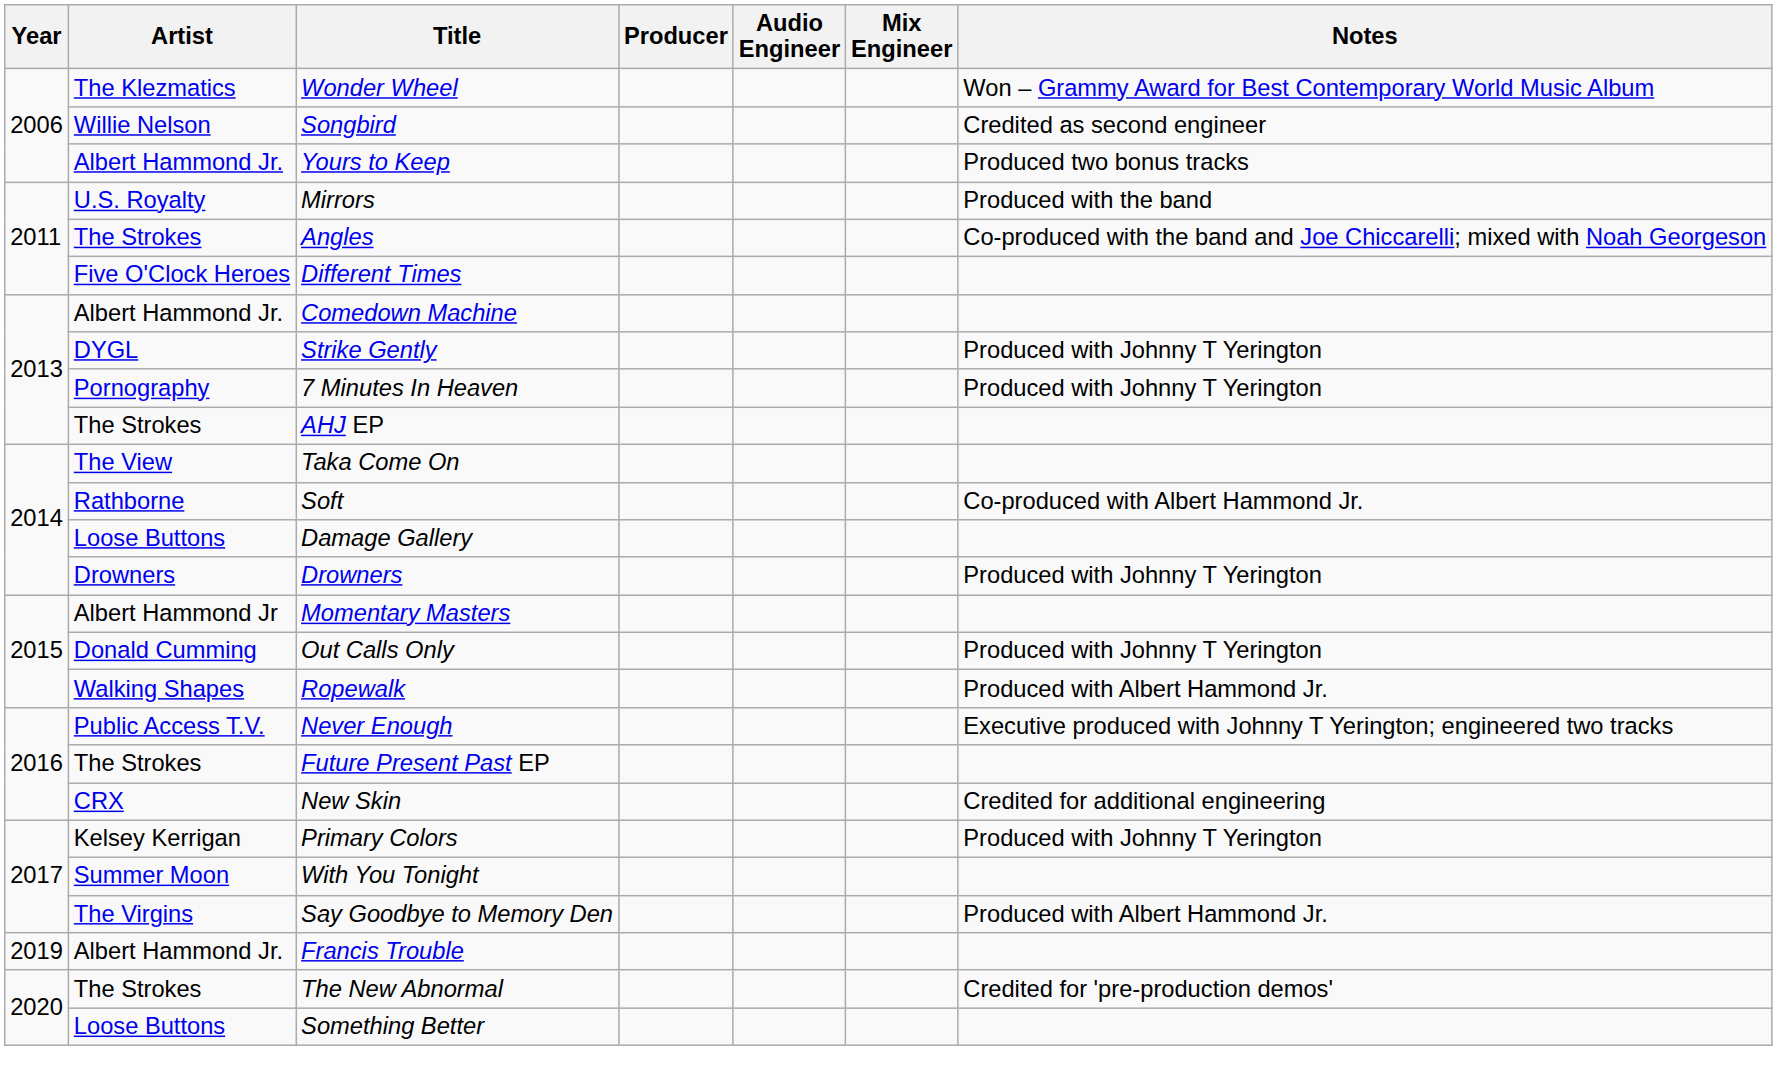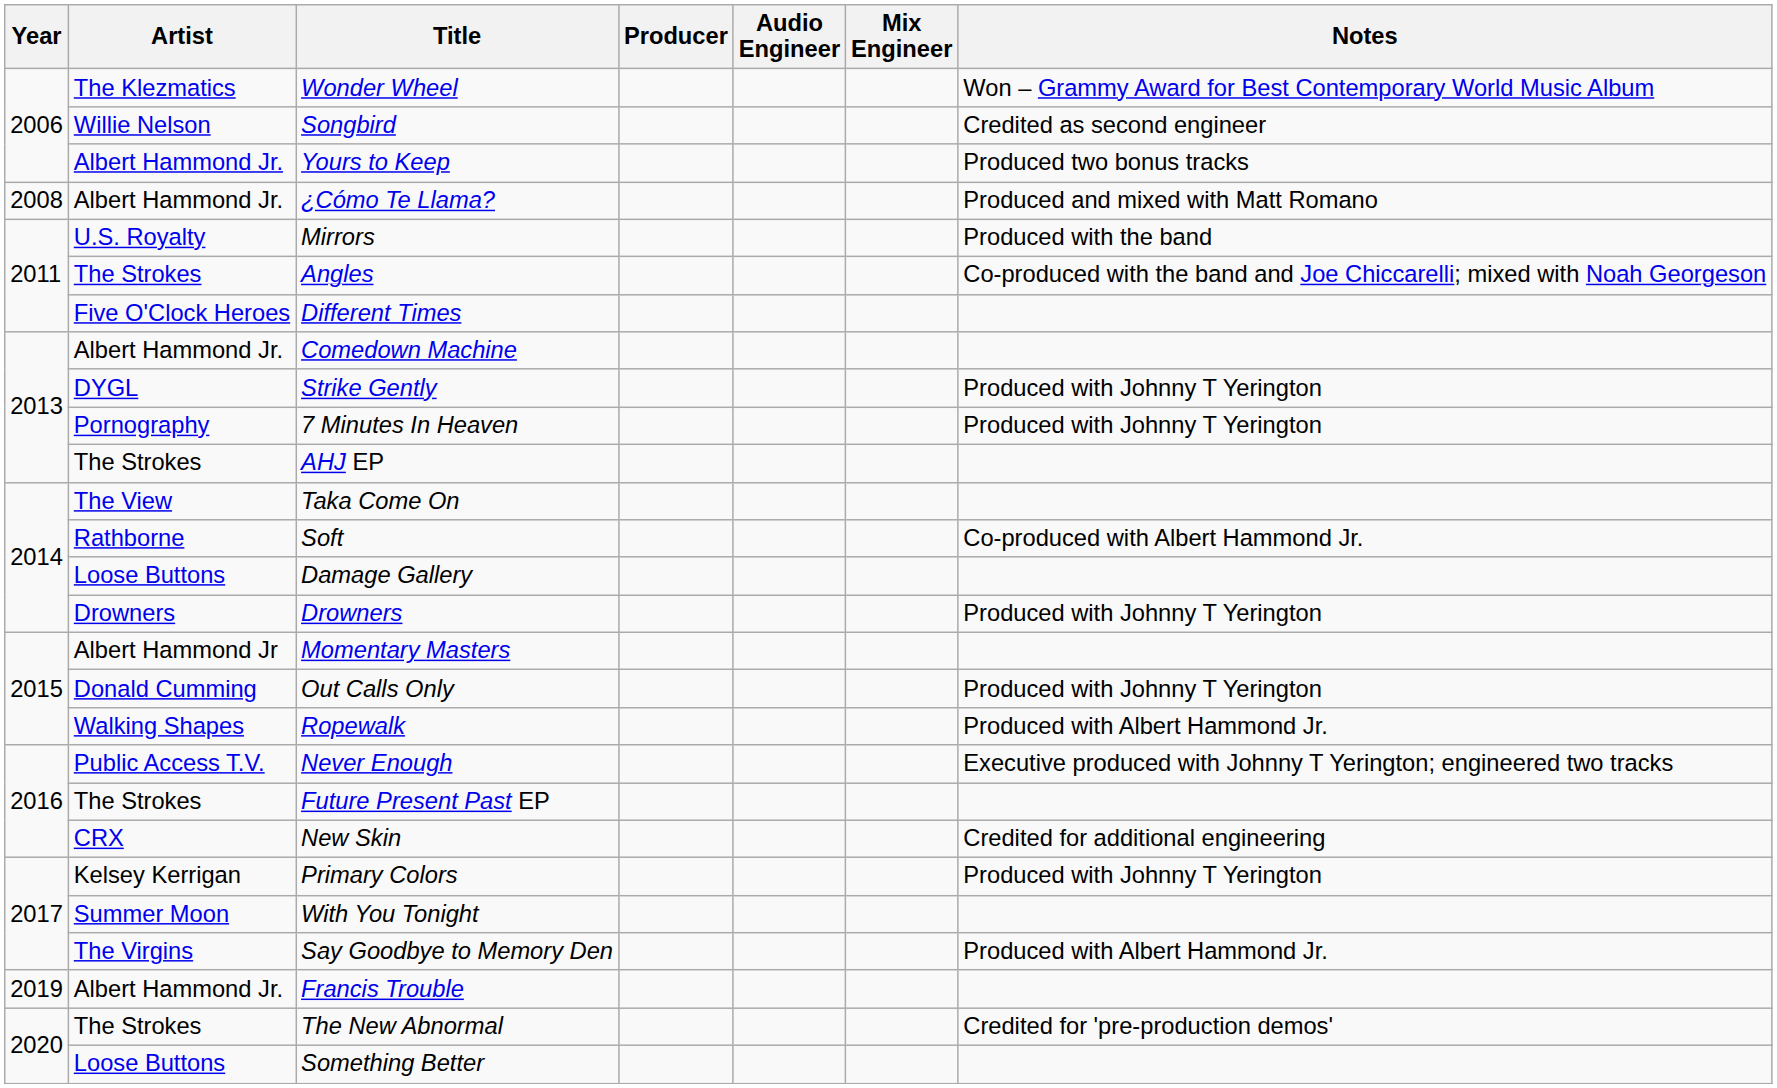+ row: 2008 | Albert Hammond Jr. | ¿Cómo Te Llama? | Produced and mixed with Matt Romano
